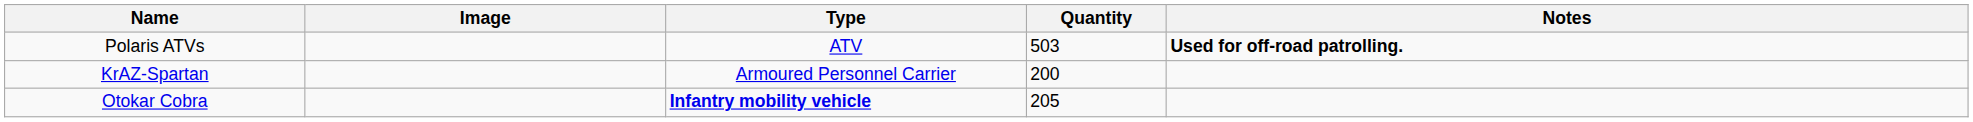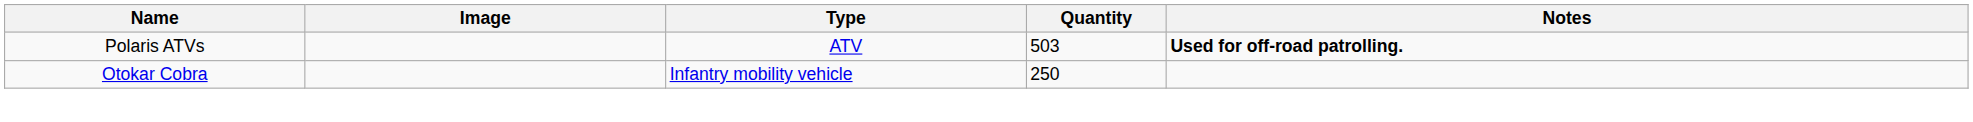- row: KrAZ-Spartan | Armoured Personnel Carrier | 200
Otokar Cobra | Type: bold -> normal
Otokar Cobra | Quantity: 205 -> 250
